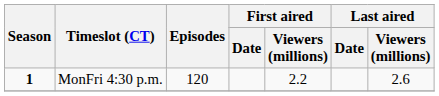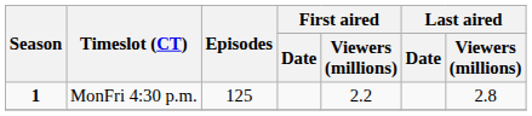MonFri 4:30 p.m. | Episodes: 120 -> 125
MonFri 4:30 p.m. | Last aired / Viewers (millions): 2.6 -> 2.8
